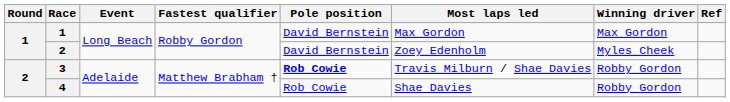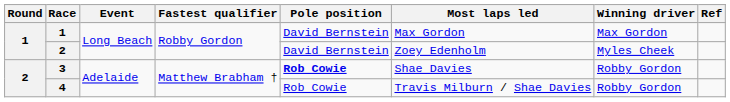3 | Most laps led: Travis Milburn / Shae Davies -> Shae Davies
4 | Most laps led: Shae Davies -> Travis Milburn / Shae Davies
